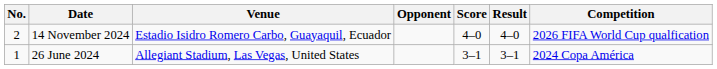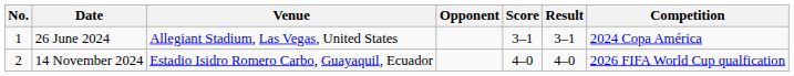rows swapped: 26 June 2024 <-> 14 November 2024
